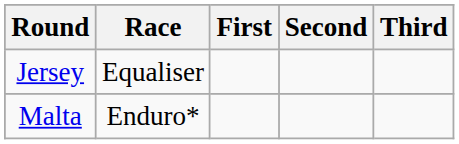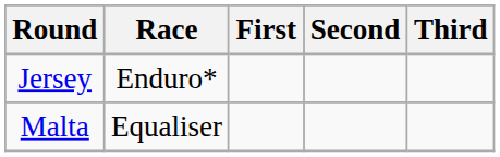Jersey | Race: Equaliser -> Enduro*
Malta | Race: Enduro* -> Equaliser
